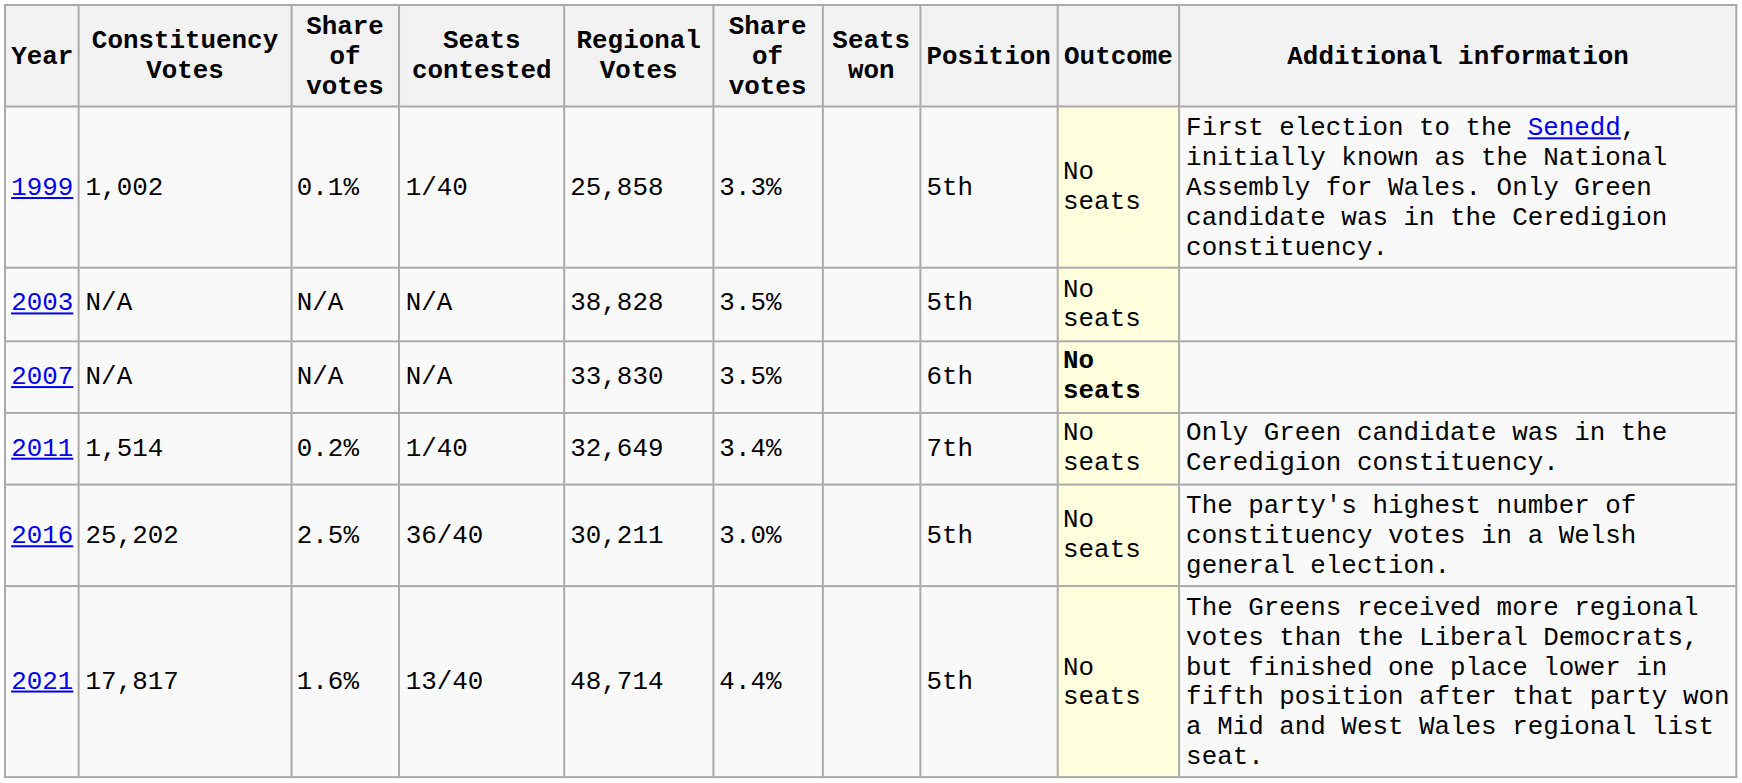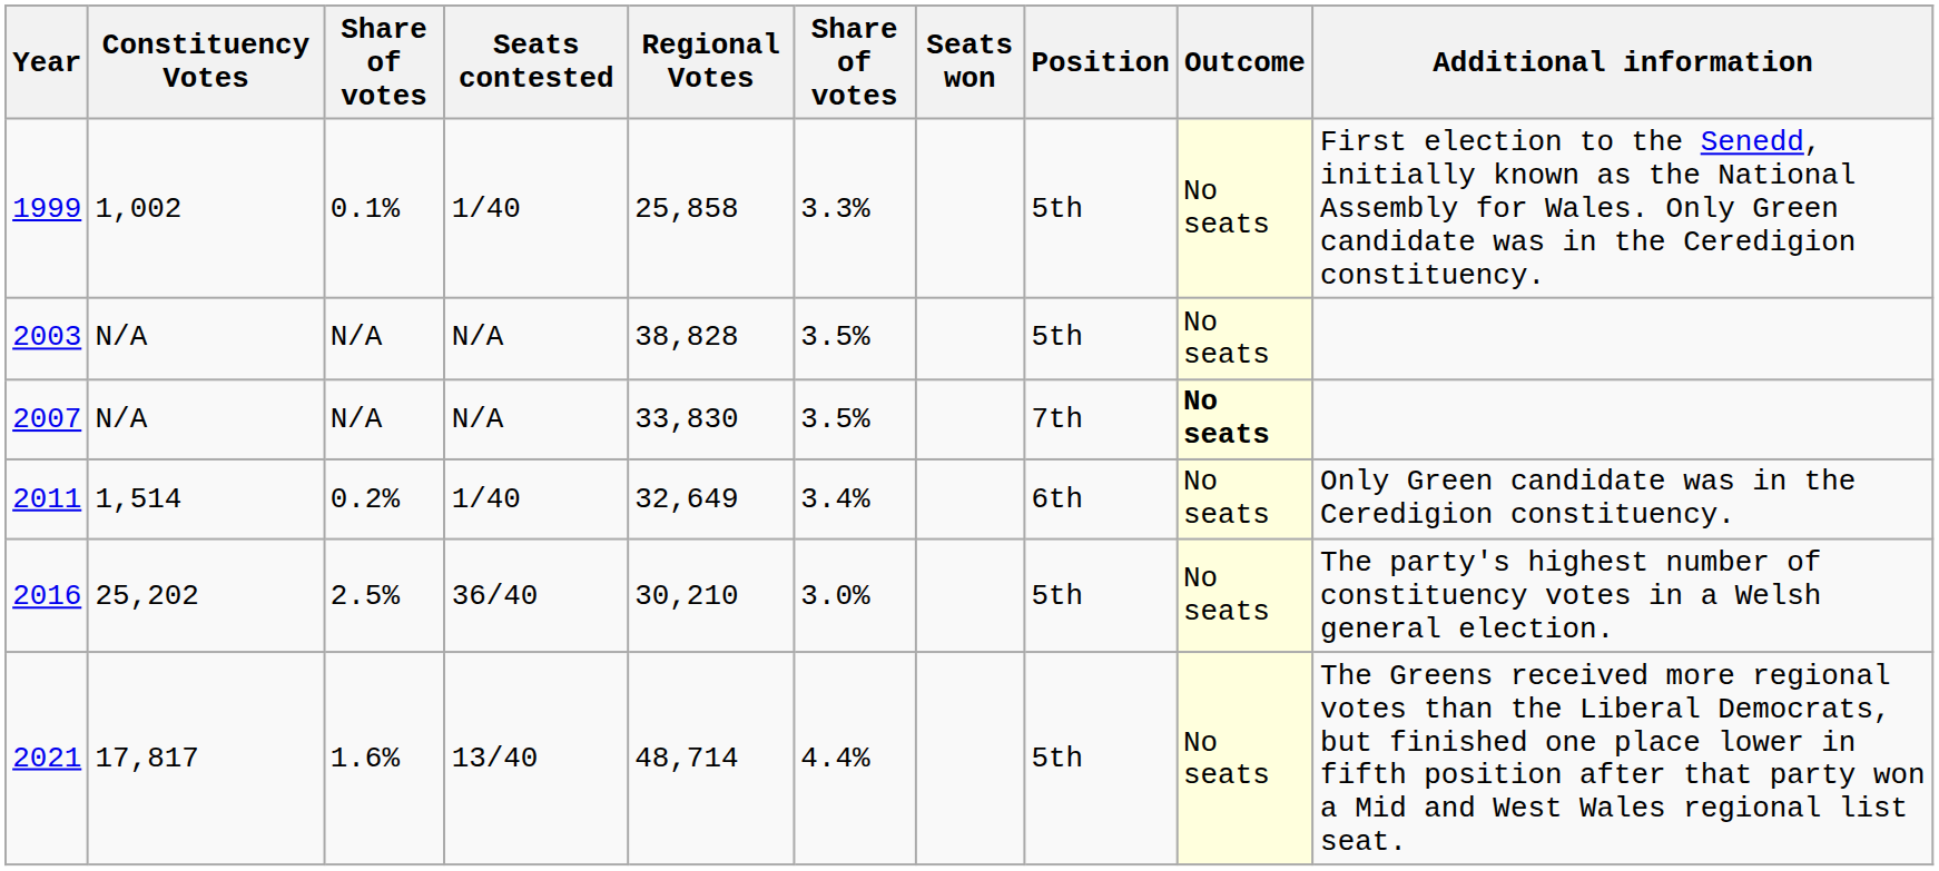2007 | Position: 6th -> 7th
2011 | Position: 7th -> 6th
2016 | Regional Votes: 30,211 -> 30,210
